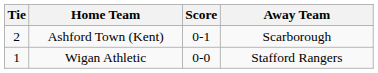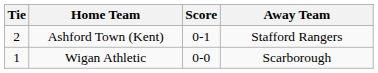Ashford Town (Kent) | Away Team: Scarborough -> Stafford Rangers
Wigan Athletic | Away Team: Stafford Rangers -> Scarborough
